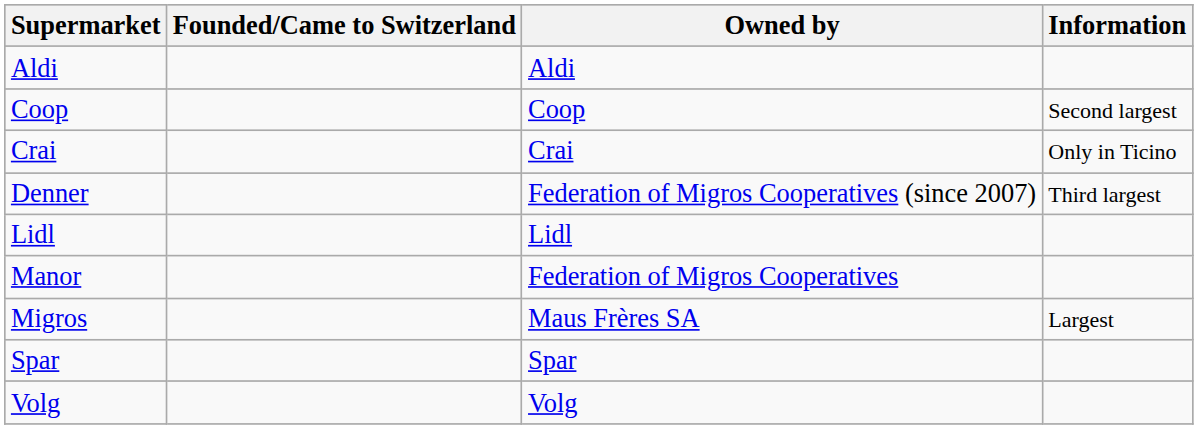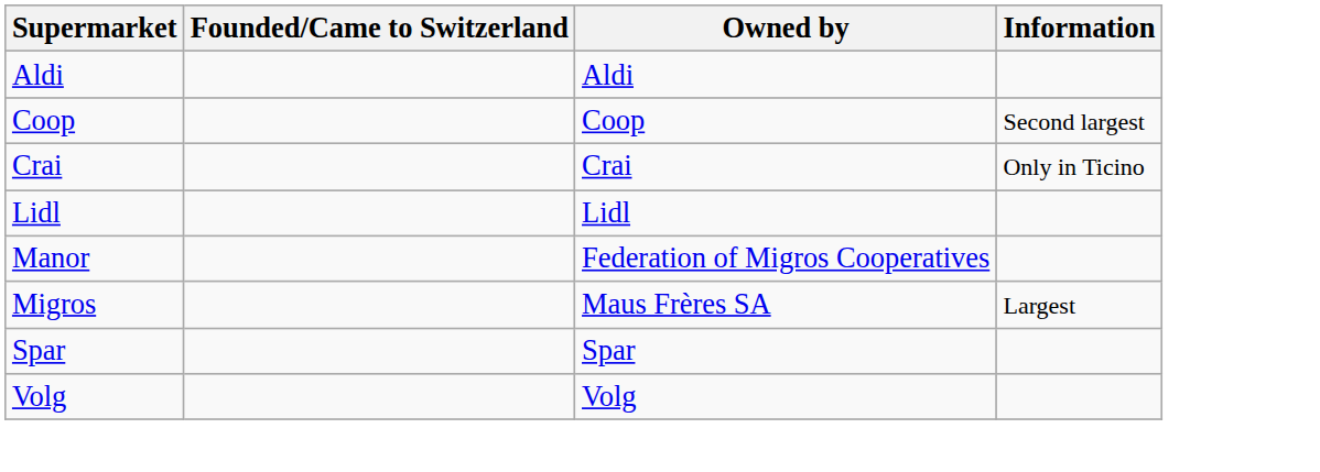- row: Denner | Federation of Migros Cooperatives (since 2007) | Third largest
